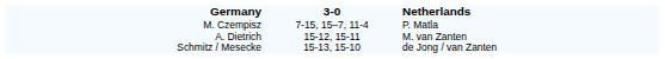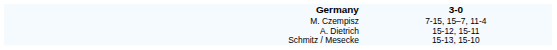- column: Netherlands | P. Matla M. van Zanten de Jong / van Zanten
